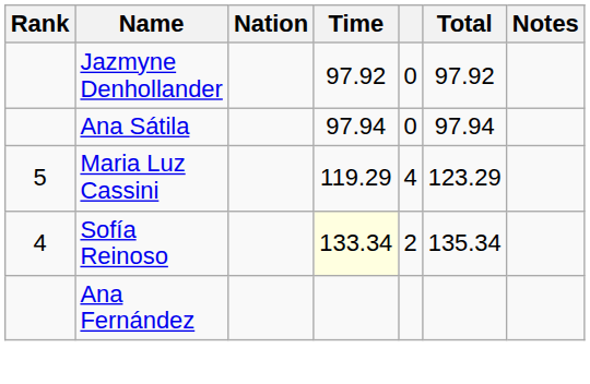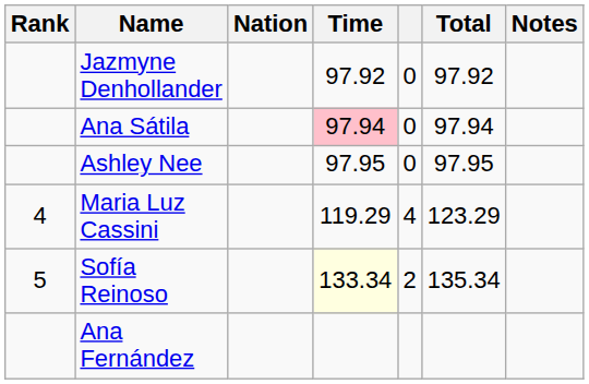Ana Sátila | Time: no background -> pink background
+ row: Ashley Nee | 97.95 | 0 | 97.95
Maria Luz Cassini | Rank: 5 -> 4
Sofía Reinoso | Rank: 4 -> 5
